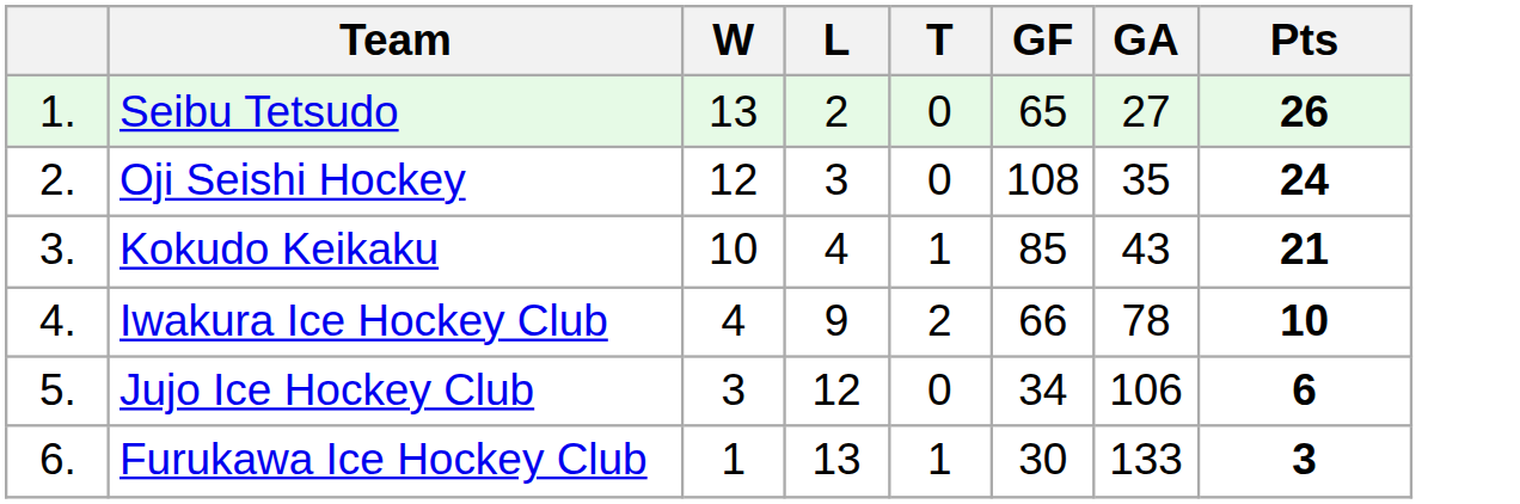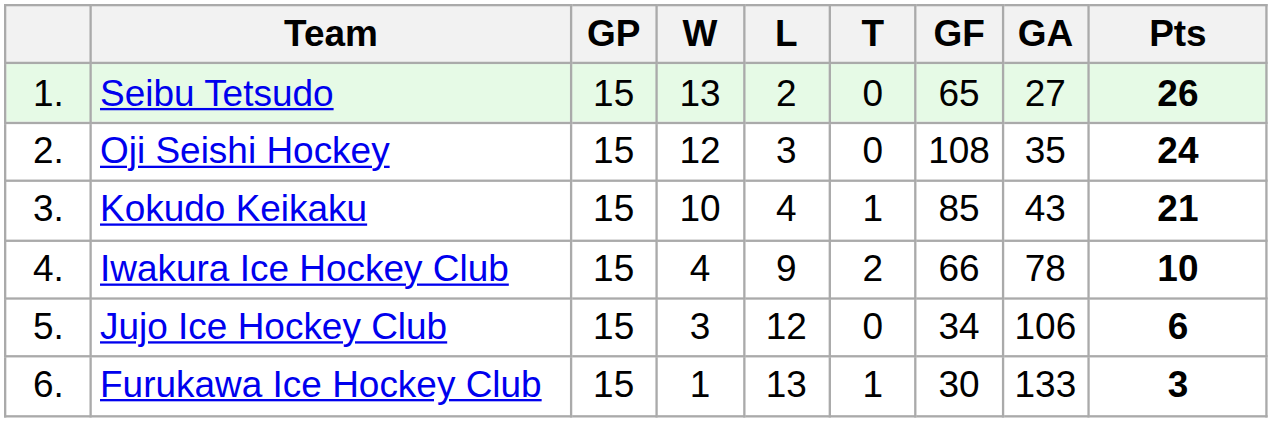+ column: GP | 15 | 15 | 15 | 15 | 15 | 15
